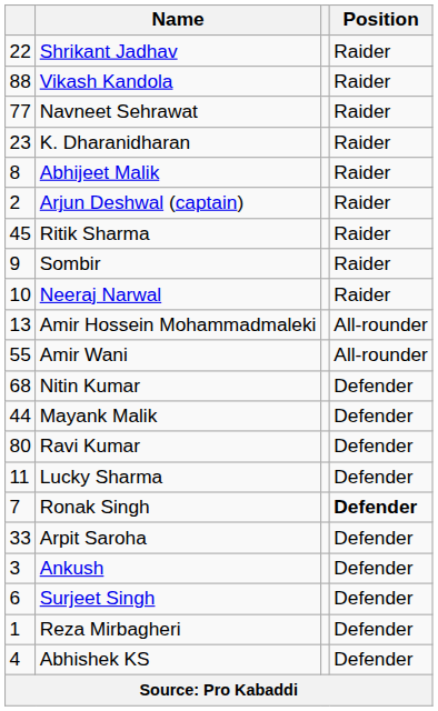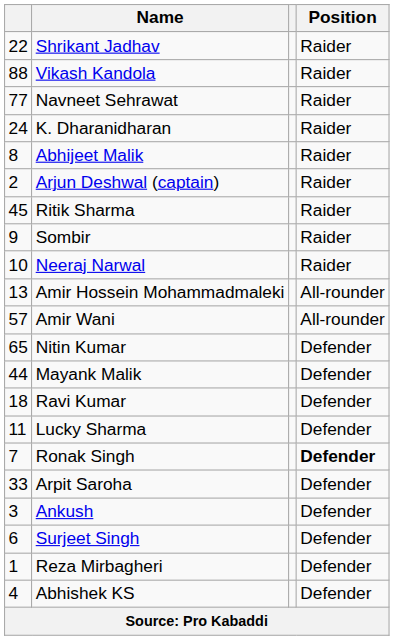K. Dharanidharan | column 1: 23 -> 24
Amir Wani | column 1: 55 -> 57
Nitin Kumar | column 1: 68 -> 65
Ravi Kumar | column 1: 80 -> 18
